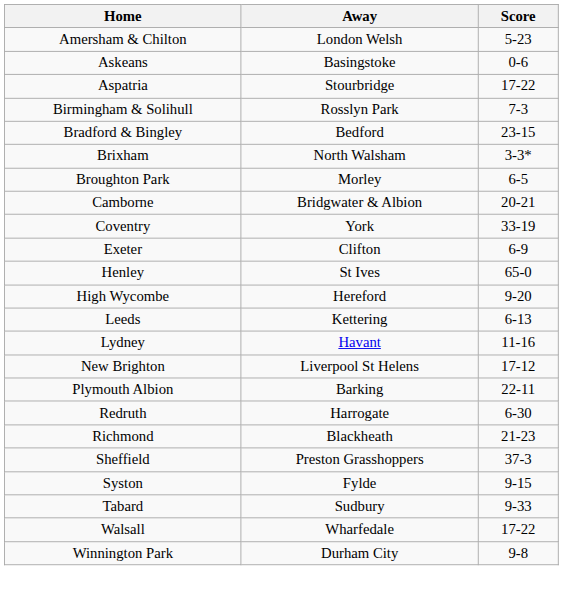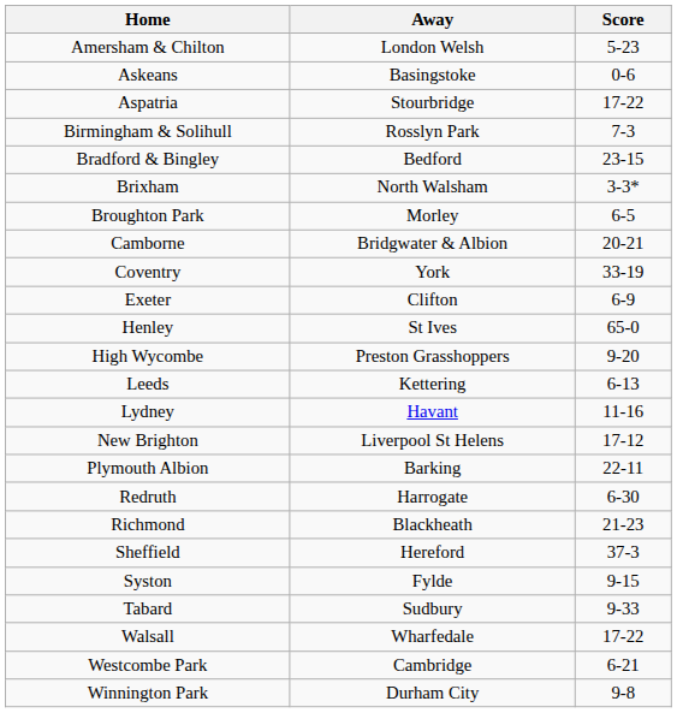High Wycombe | Away: Hereford -> Preston Grasshoppers
Sheffield | Away: Preston Grasshoppers -> Hereford
+ row: Westcombe Park | Cambridge | 6-21
